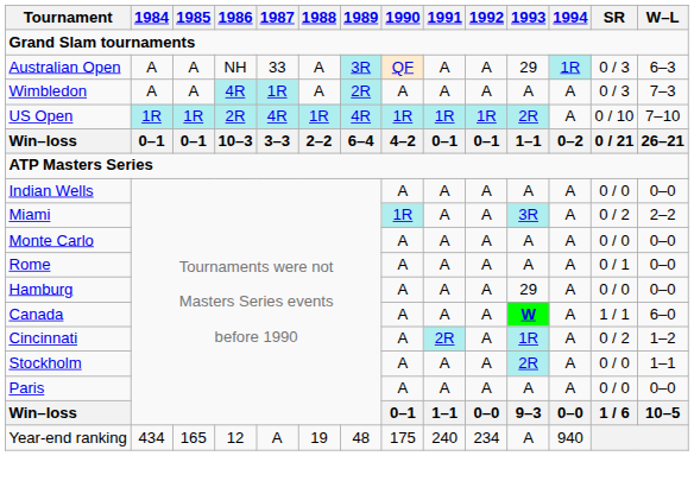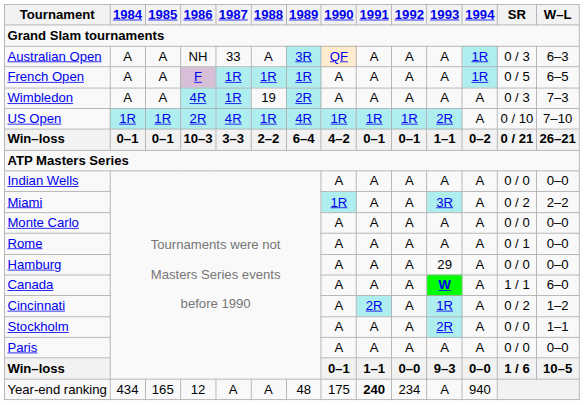Australian Open | 1993: 29 -> A
+ row: French Open | A | A | F | 1R | 1R | 1R | A | A | A | A | 1R | 0 / 5 | 6–5
Wimbledon | 1988: A -> 19
Year-end ranking | 1988: 19 -> A
Year-end ranking | 1991: normal -> bold
